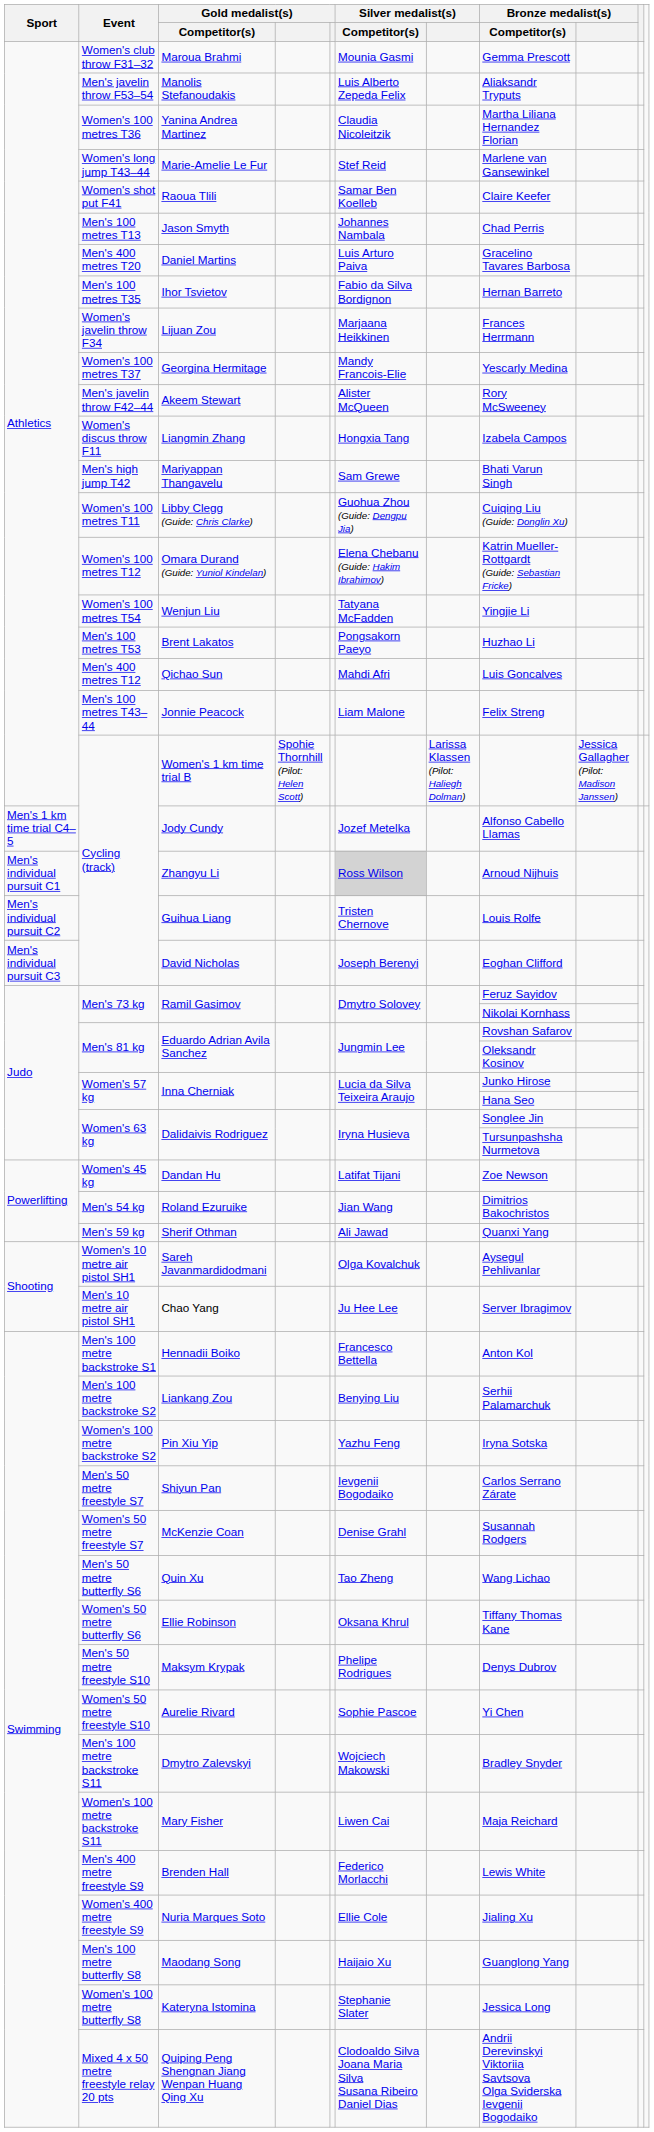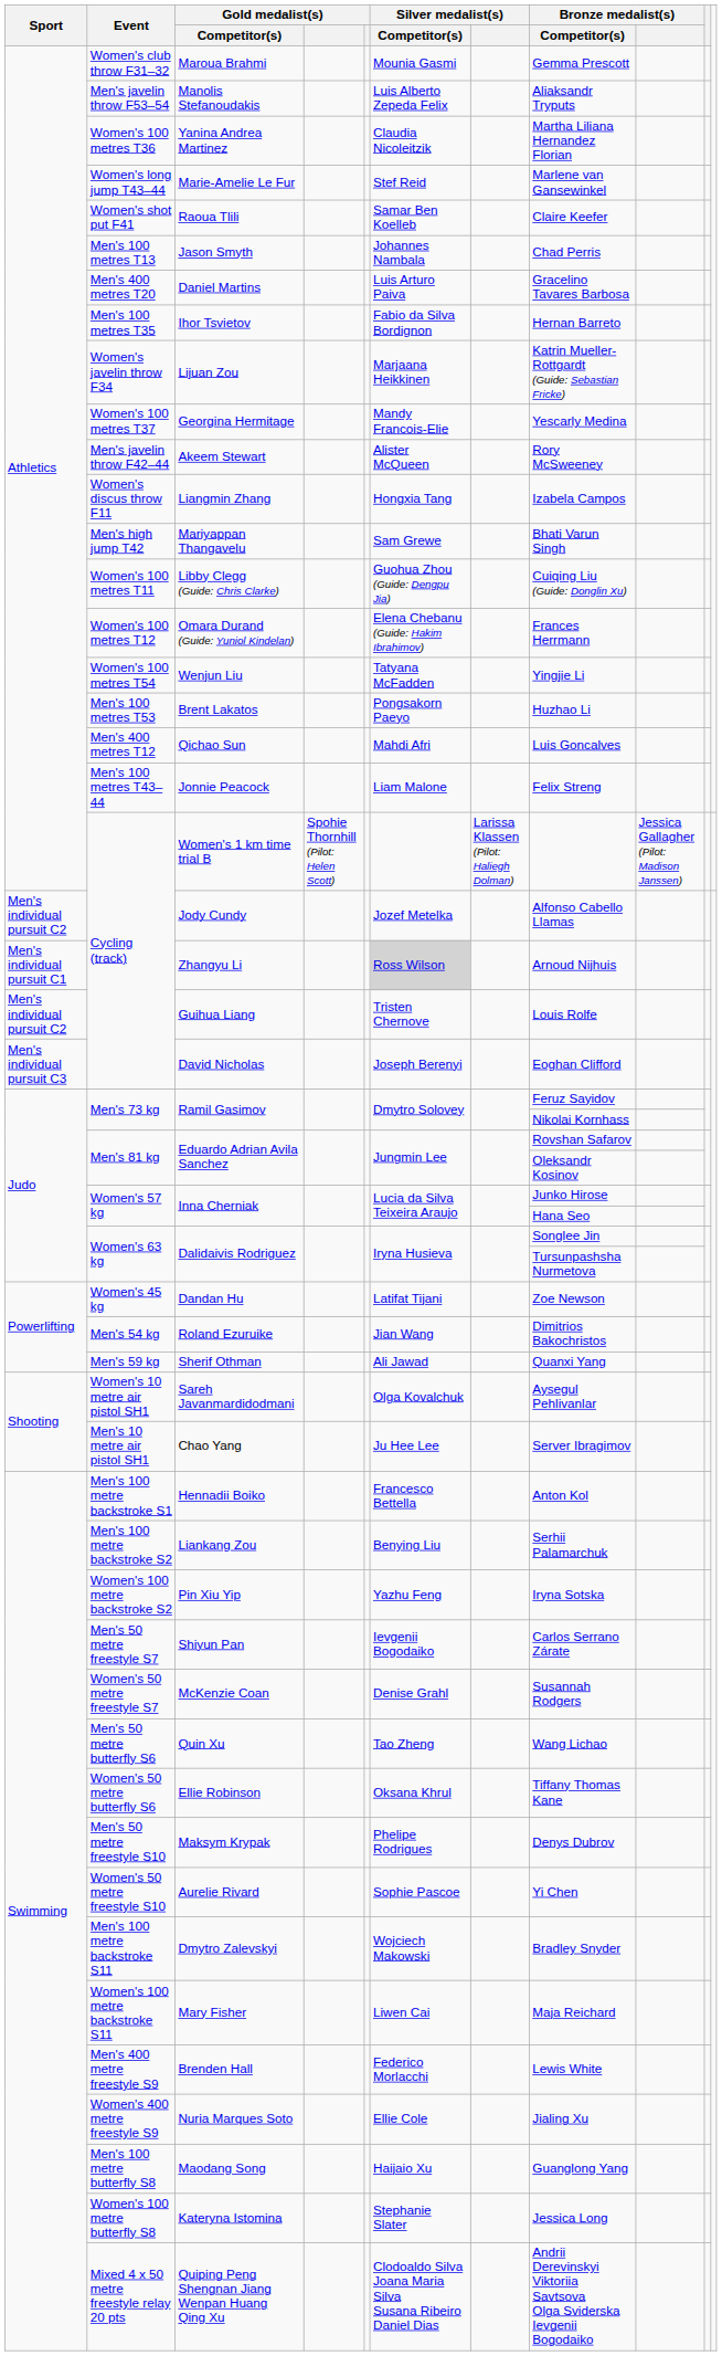Lijuan Zou | Bronze medalist(s) / Competitor(s): Frances Herrmann -> Katrin Mueller-Rottgardt (Guide: Sebastian Fricke)
Omara Durand (Guide: Yuniol Kindelan) | Bronze medalist(s) / Competitor(s): Katrin Mueller-Rottgardt (Guide: Sebastian Fricke) -> Frances Herrmann
Jody Cundy | Sport: Men's 1 km time trial C4–5 -> Men's individual pursuit C2
